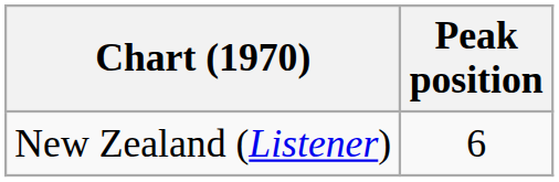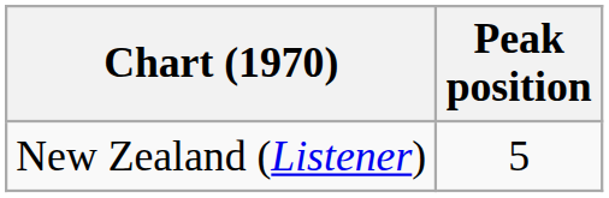New Zealand (Listener) | Peak position: 6 -> 5
